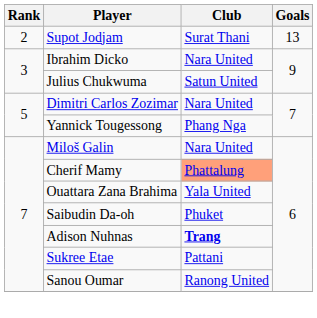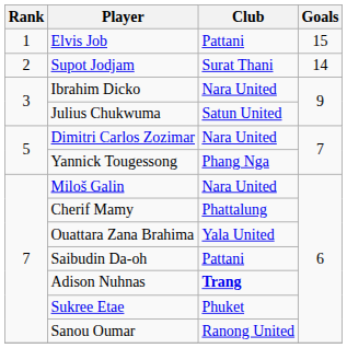+ row: 1 | Elvis Job | Pattani | 15
Supot Jodjam | Goals: 13 -> 14
Cherif Mamy | Club: lightsalmon background -> no background
Saibudin Da-oh | Club: Phuket -> Pattani
Sukree Etae | Club: Pattani -> Phuket
